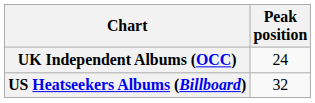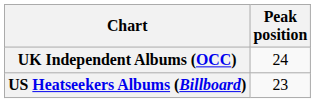US Heatseekers Albums (Billboard) | Peak position: 32 -> 23
